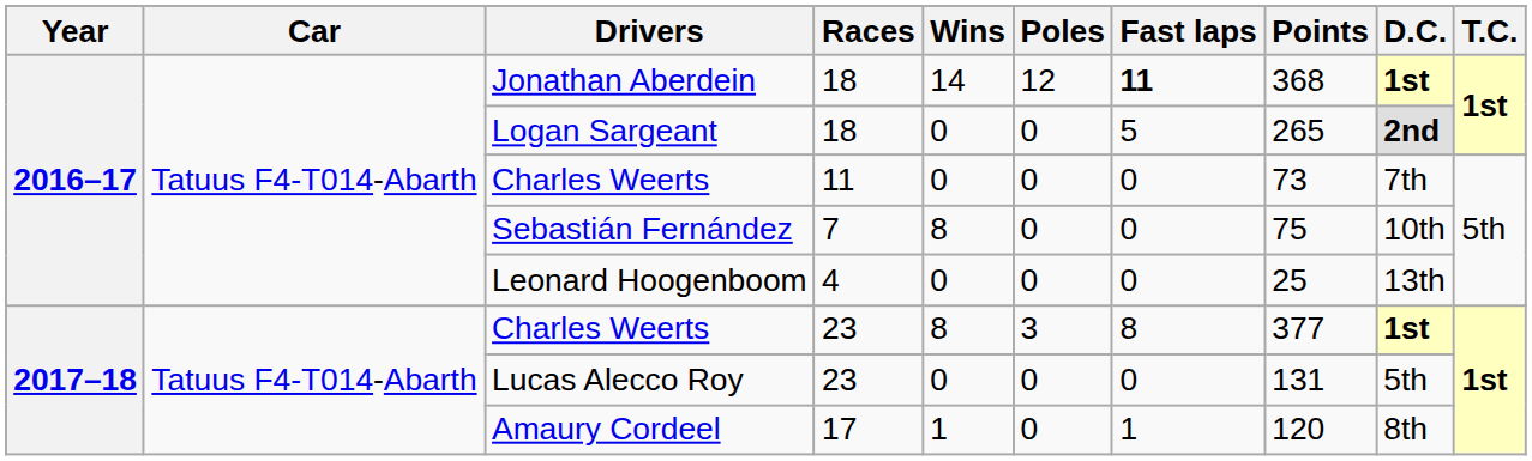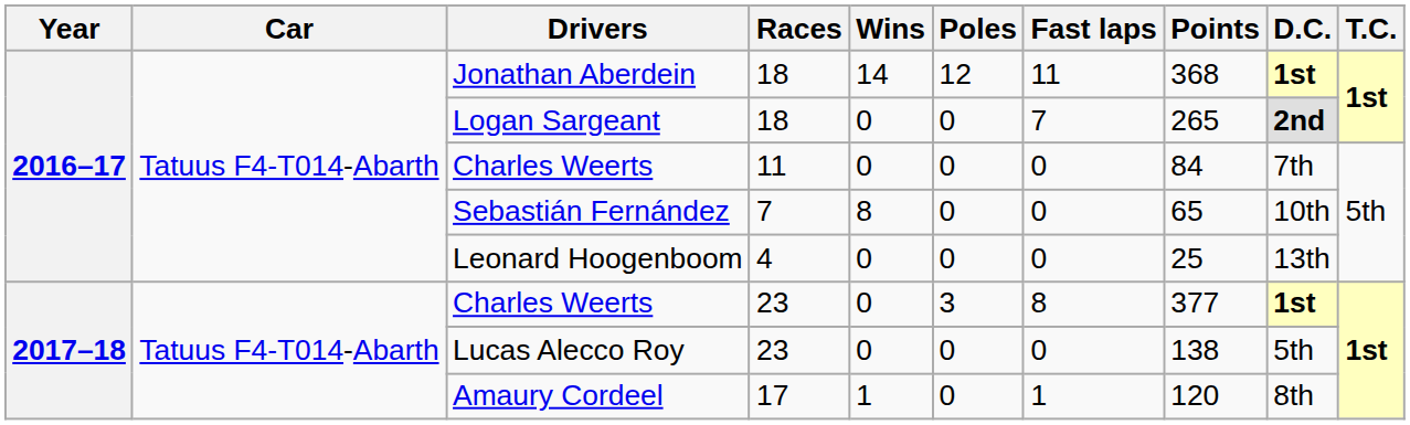Jonathan Aberdein | Fast laps: bold -> normal
Logan Sargeant | Fast laps: 5 -> 7
Charles Weerts / 11 | Points: 73 -> 84
Sebastián Fernández | Points: 75 -> 65
Charles Weerts / 23 | Wins: 8 -> 0
Lucas Alecco Roy | Points: 131 -> 138
